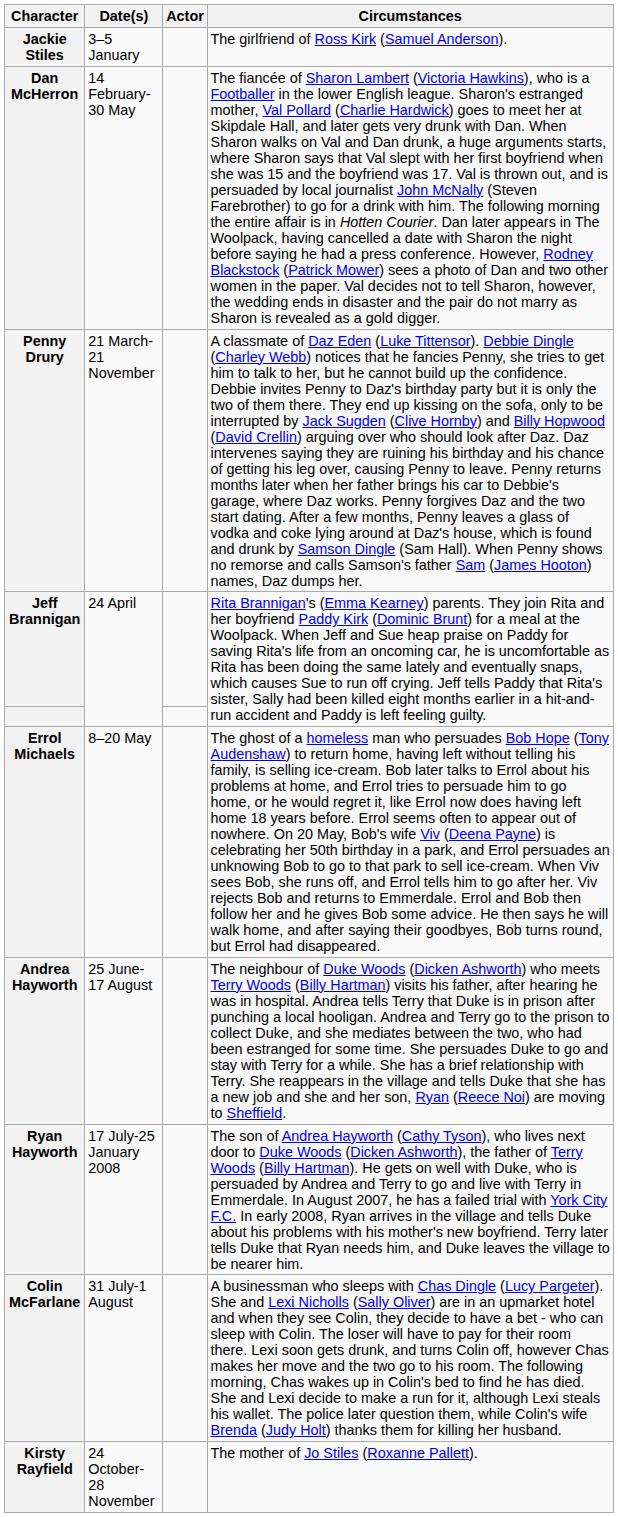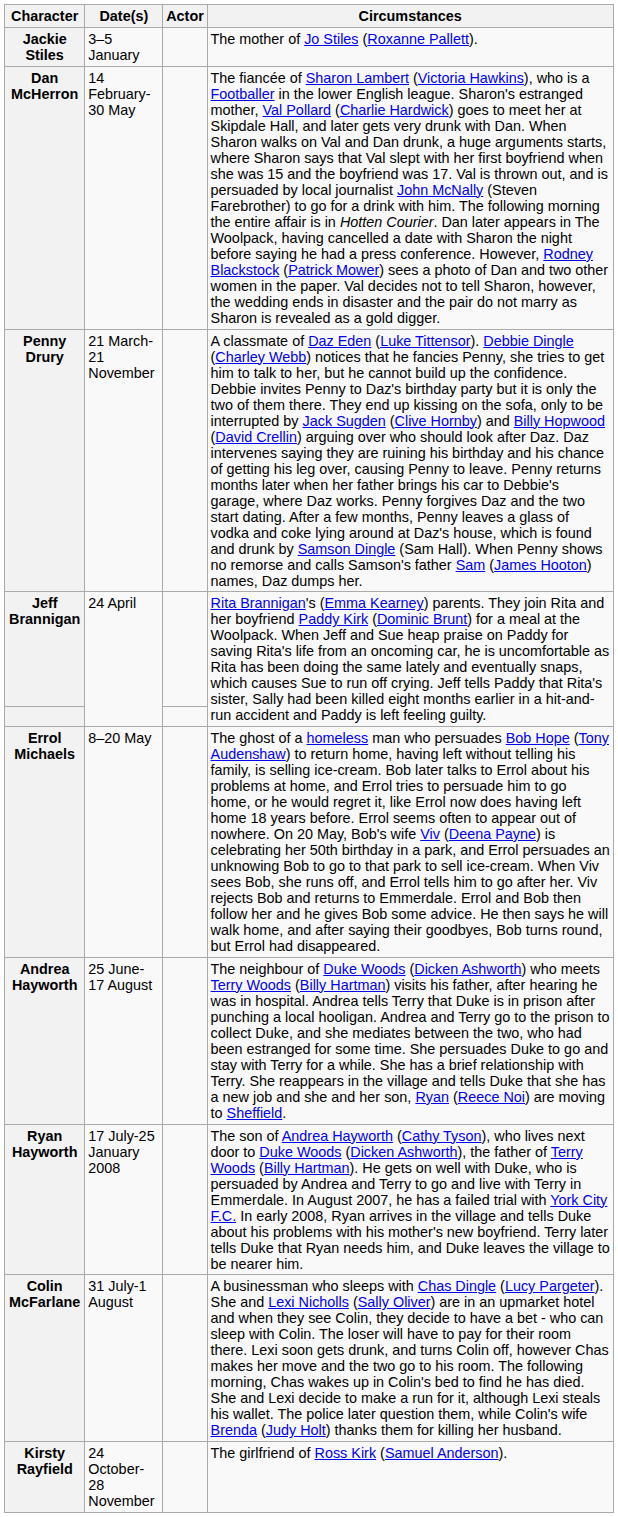Jackie Stiles | Circumstances: The girlfriend of Ross Kirk (Samuel Anderson). -> The mother of Jo Stiles (Roxanne Pallett).
Kirsty Rayfield | Circumstances: The mother of Jo Stiles (Roxanne Pallett). -> The girlfriend of Ross Kirk (Samuel Anderson).
